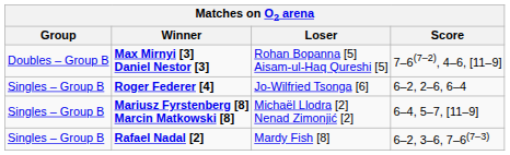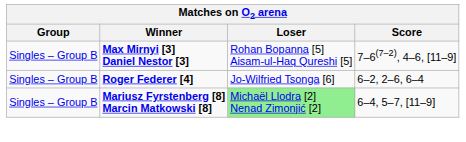Max Mirnyi [3] Daniel Nestor [3] | Group: Doubles – Group B -> Singles – Group B
Mariusz Fyrstenberg [8] Marcin Matkowski [8] | Loser: no background -> lightgreen background
- row: Singles – Group B | Rafael Nadal [2] | Mardy Fish [8] | 6–2, 3–6, 7–6(7–3)
